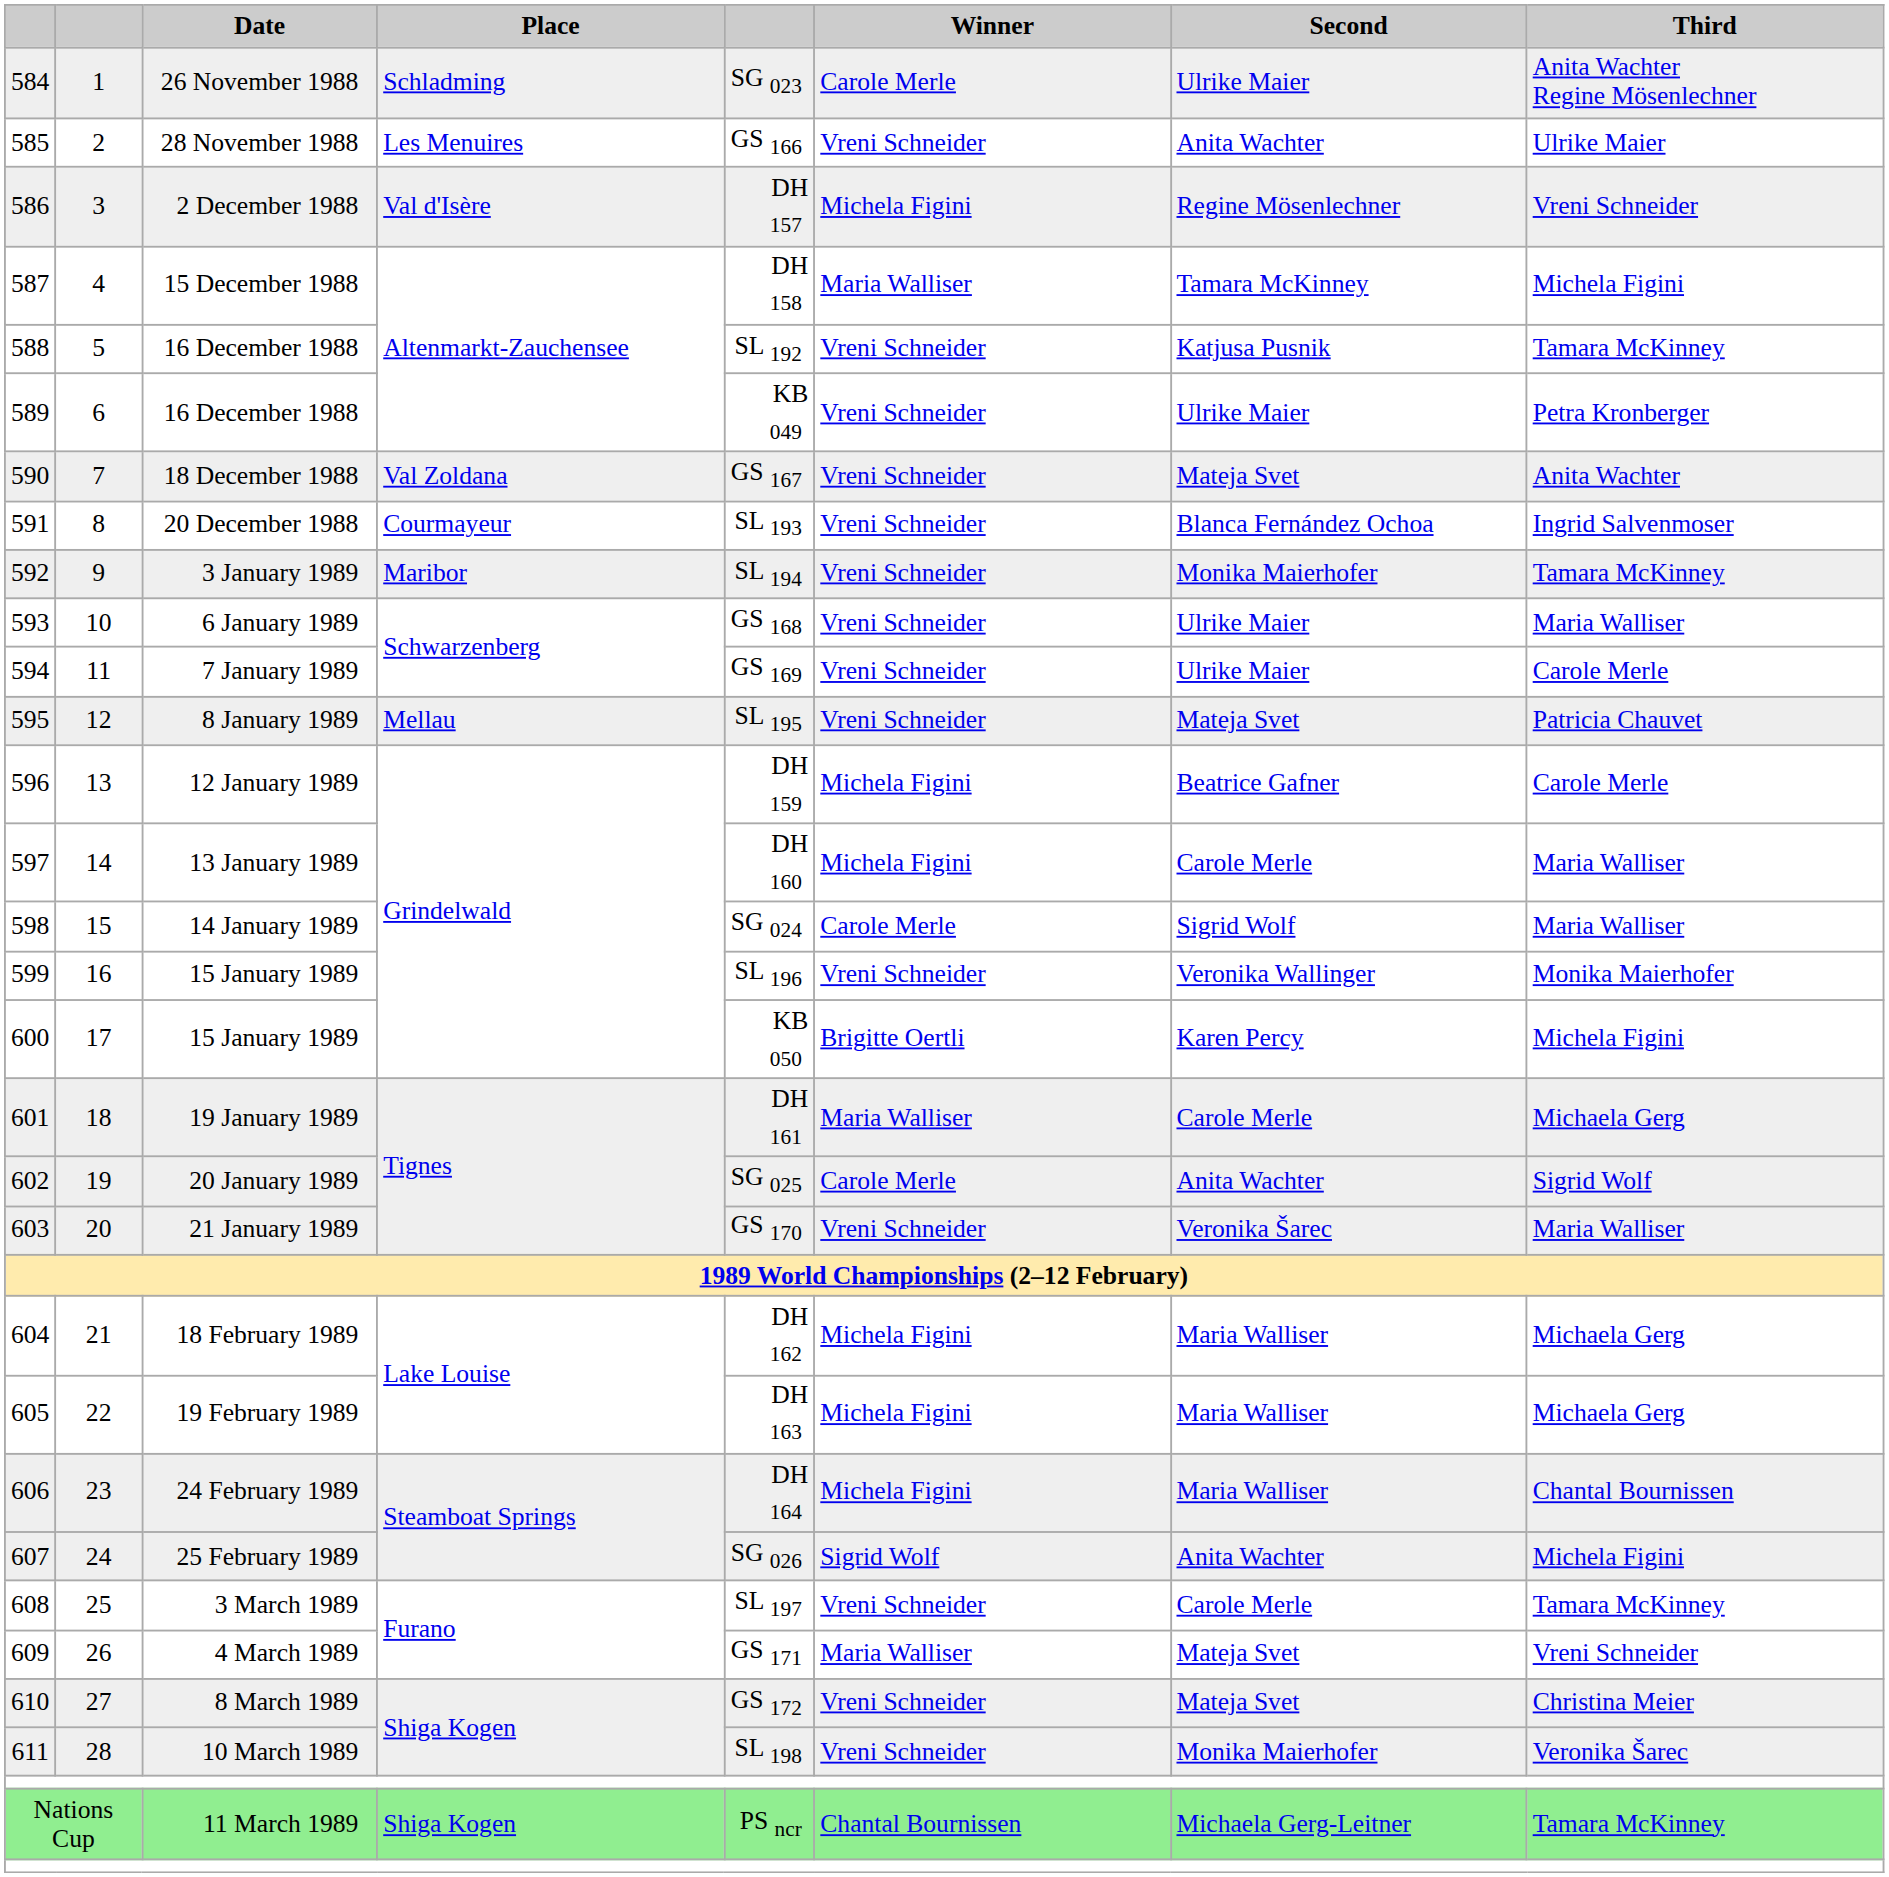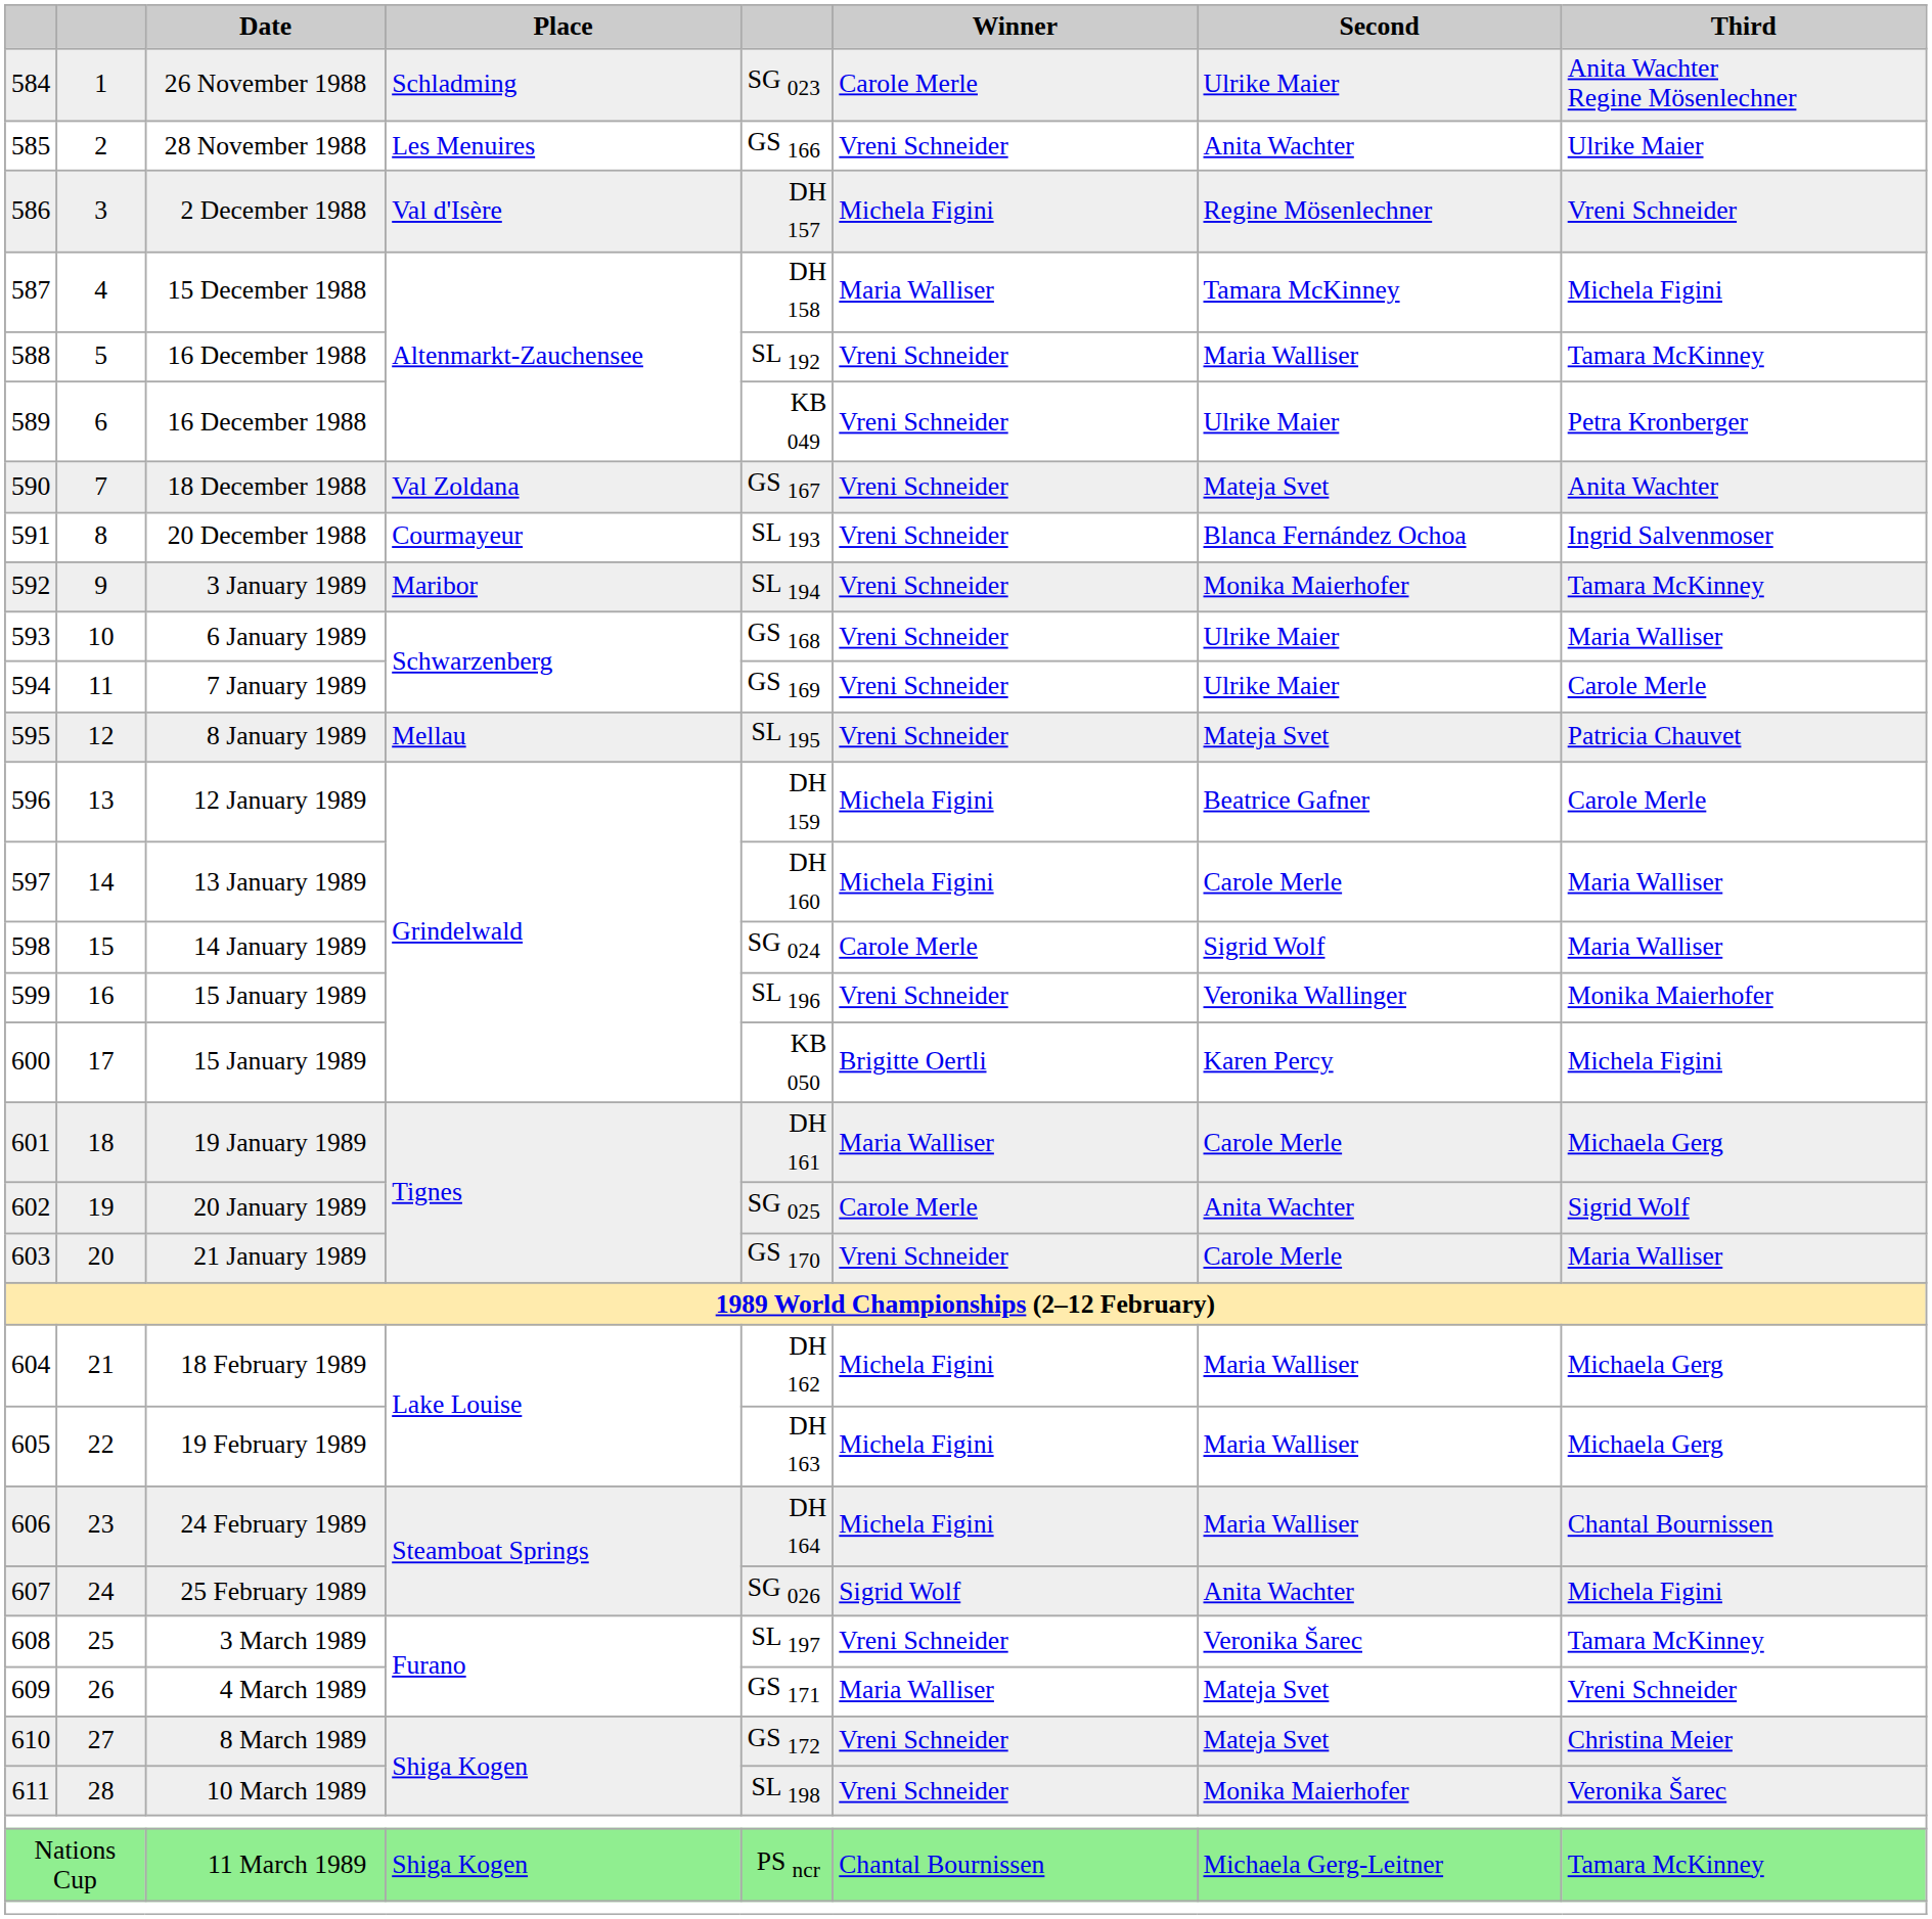588 / 16 December 1988 | Second: Katjusa Pusnik -> Maria Walliser
21 January 1989 | Second: Veronika Šarec -> Carole Merle
3 March 1989 | Second: Carole Merle -> Veronika Šarec
